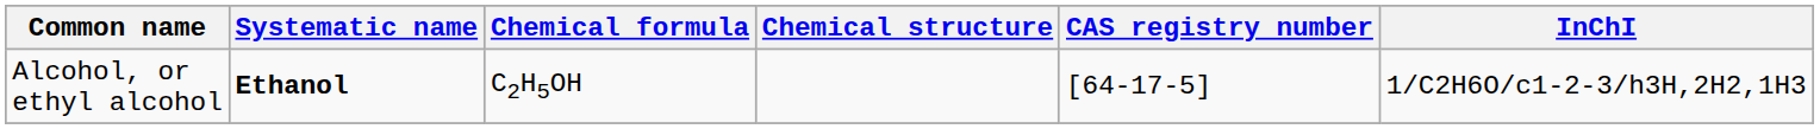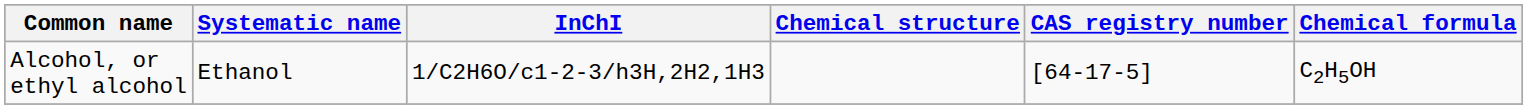columns swapped: Chemical formula <-> InChI
Alcohol, or ethyl alcohol | Systematic name: bold -> normal
